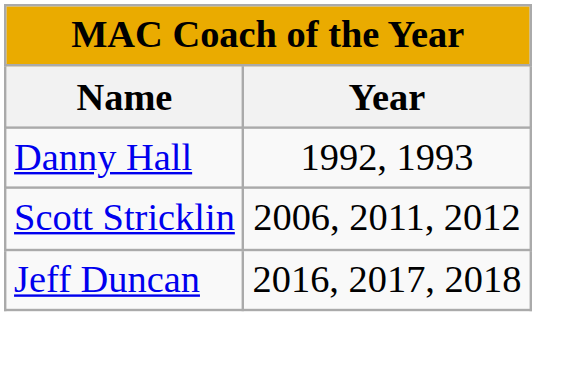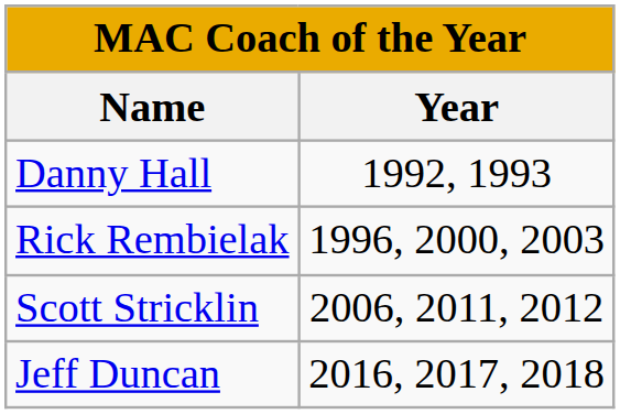+ row: Rick Rembielak | 1996, 2000, 2003
